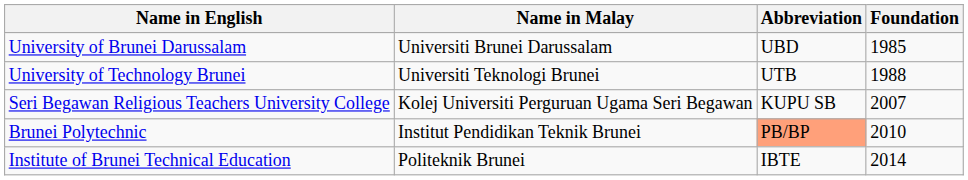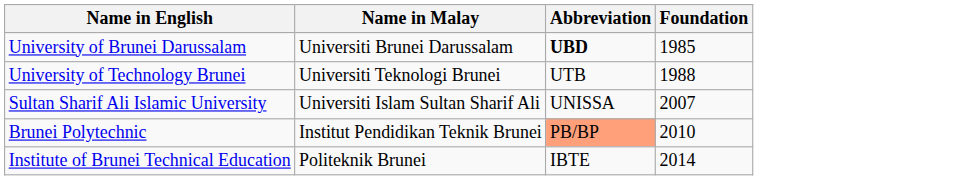University of Brunei Darussalam | Abbreviation: normal -> bold
+ row: Sultan Sharif Ali Islamic University | Universiti Islam Sultan Sharif Ali | UNISSA | 2007
- row: Seri Begawan Religious Teachers University College | Kolej Universiti Perguruan Ugama Seri Begawan | KUPU SB | 2007
